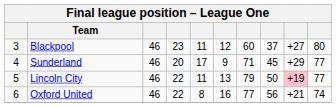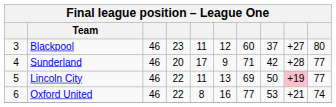Sunderland | column 8: 45 -> 42
Sunderland | column 9: +29 -> +28
Lincoln City | column 7: 79 -> 69
Oxford United | column 8: 56 -> 53
